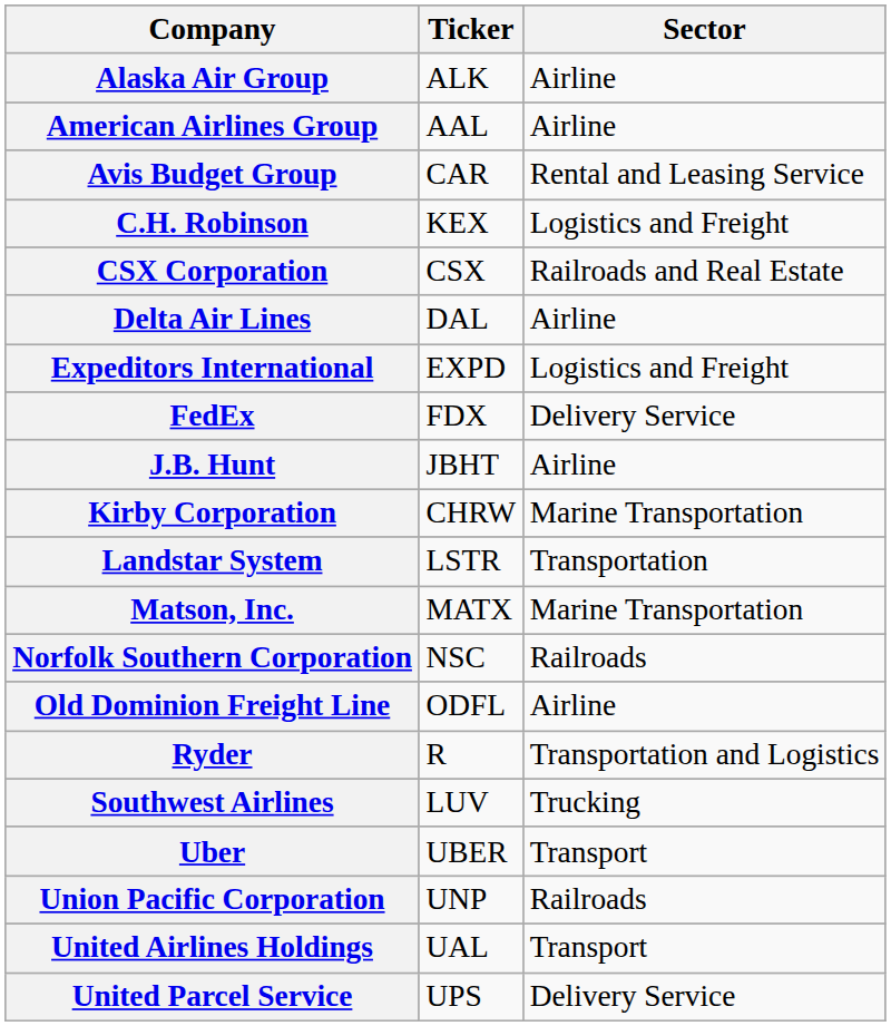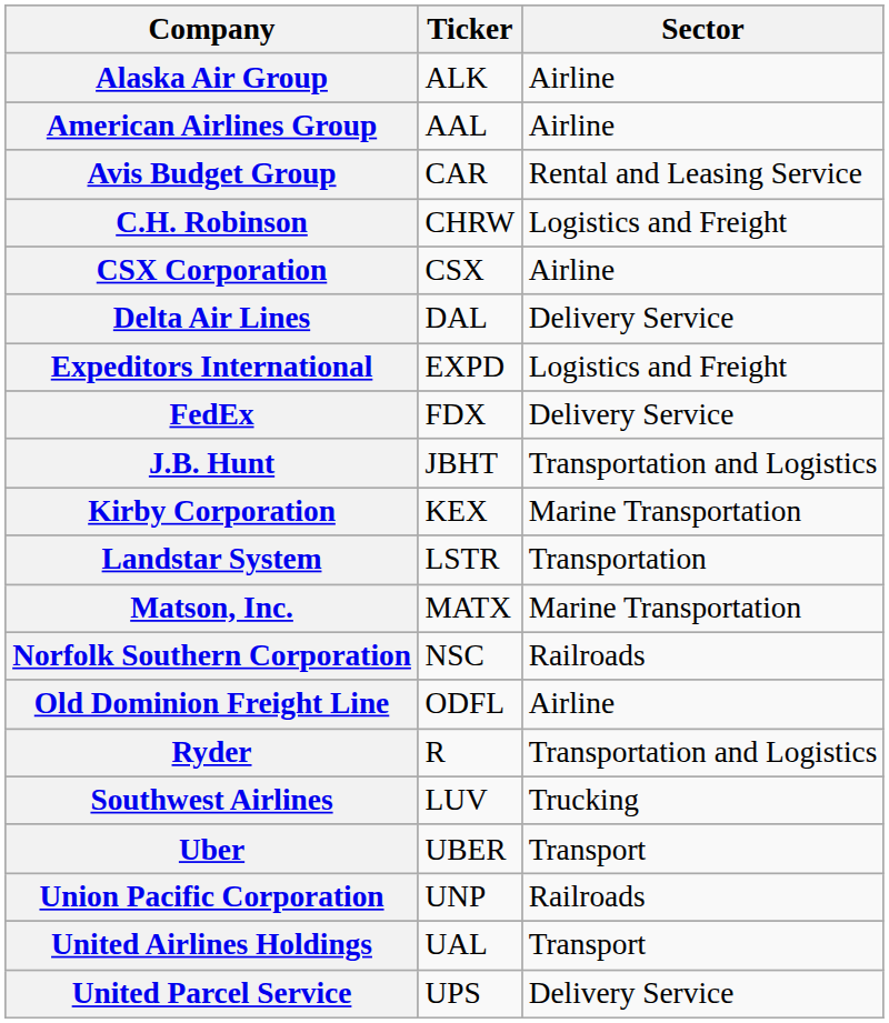C.H. Robinson | Ticker: KEX -> CHRW
CSX Corporation | Sector: Railroads and Real Estate -> Airline
Delta Air Lines | Sector: Airline -> Delivery Service
J.B. Hunt | Sector: Airline -> Transportation and Logistics
Kirby Corporation | Ticker: CHRW -> KEX
